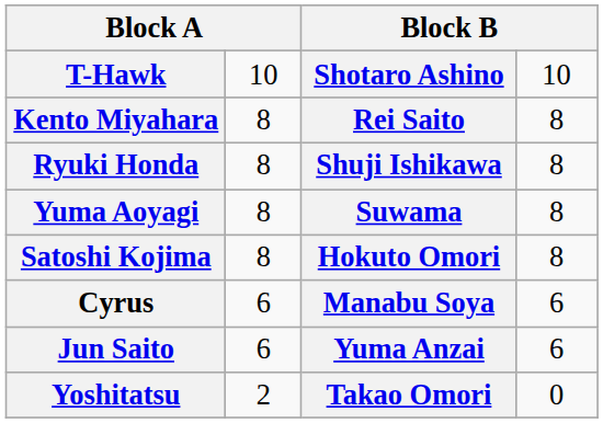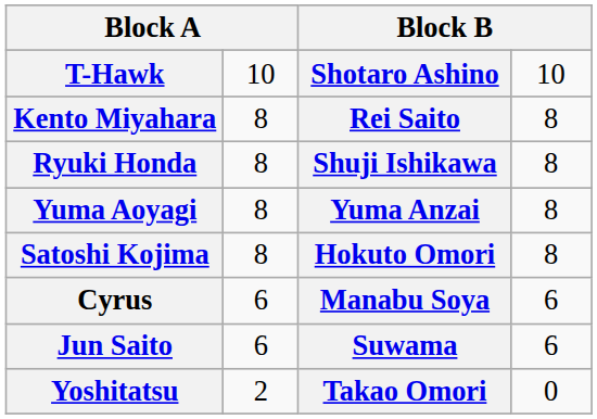Yuma Aoyagi | column 3: Suwama -> Yuma Anzai
Jun Saito | column 3: Yuma Anzai -> Suwama
